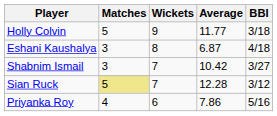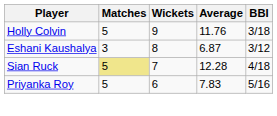Holly Colvin | Average: 11.77 -> 11.76
Eshani Kaushalya | BBI: 4/18 -> 3/12
- row: Shabnim Ismail | 3 | 7 | 10.42 | 3/27
Sian Ruck | BBI: 3/12 -> 4/18
Priyanka Roy | Matches: 4 -> 5
Priyanka Roy | Average: 7.86 -> 7.83
